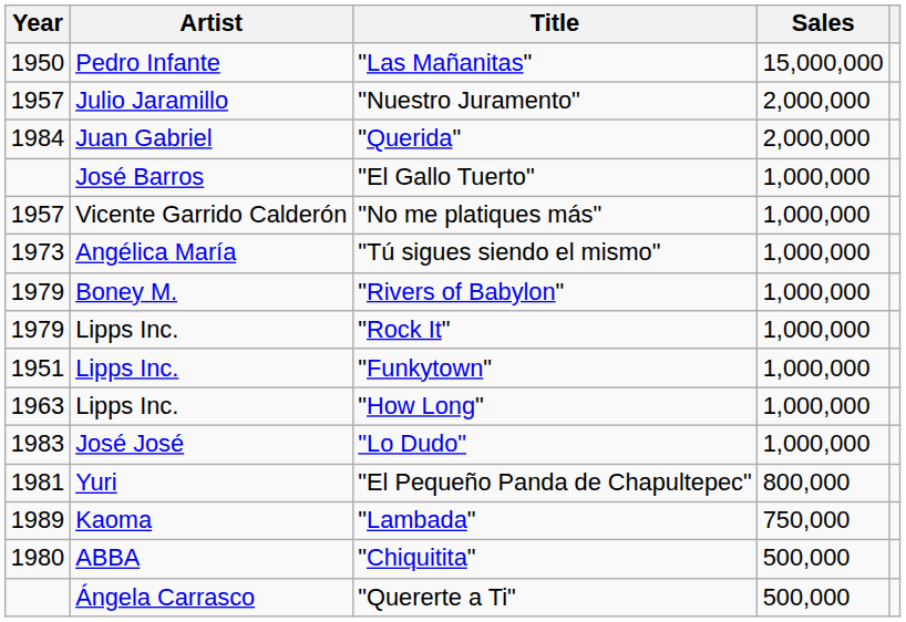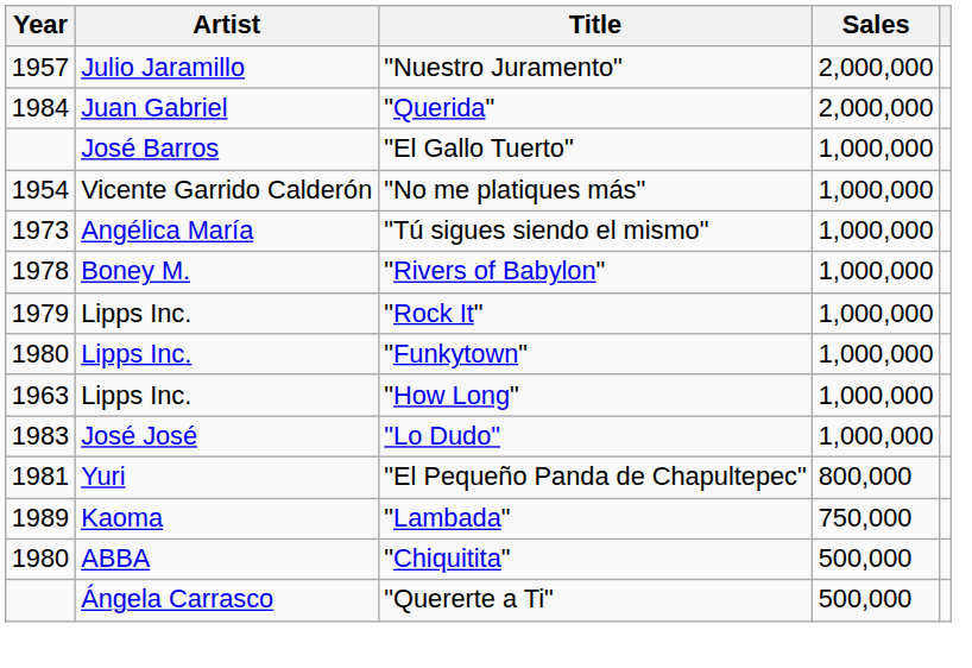- row: 1950 | Pedro Infante | "Las Mañanitas" | 15,000,000
"No me platiques más" | Year: 1957 -> 1954
"Rivers of Babylon" | Year: 1979 -> 1978
"Funkytown" | Year: 1951 -> 1980
